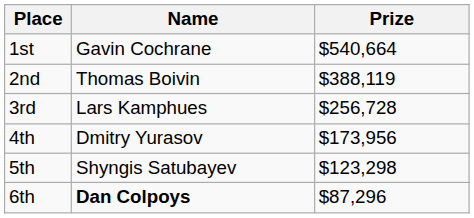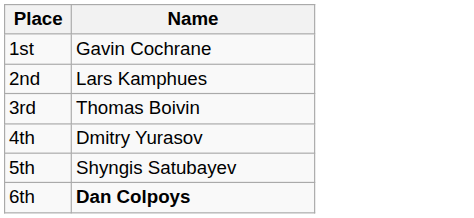- column: Prize | $540,664 | $388,119 | $256,728 | $173,956 | $123,298 | $87,296
2nd | Name: Thomas Boivin -> Lars Kamphues
3rd | Name: Lars Kamphues -> Thomas Boivin
